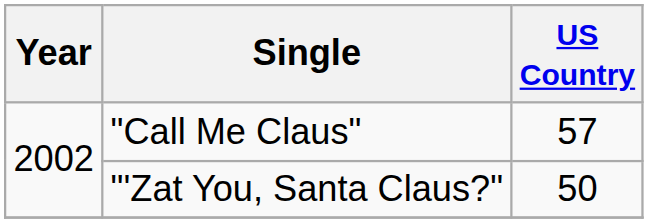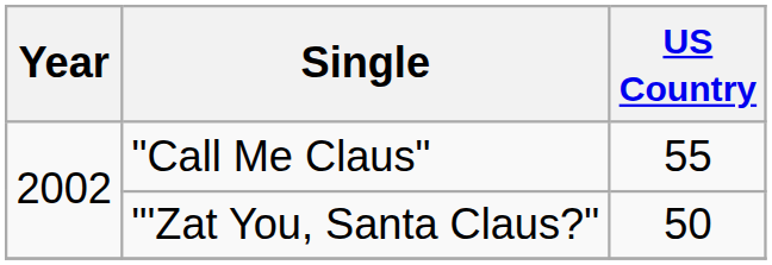"Call Me Claus" | US Country: 57 -> 55
